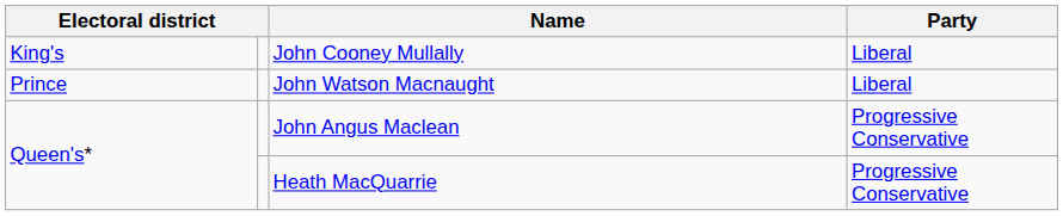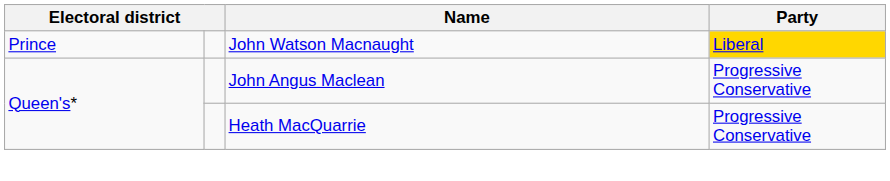- row: King's | John Cooney Mullally | Liberal
John Watson Macnaught | Party: no background -> gold background
